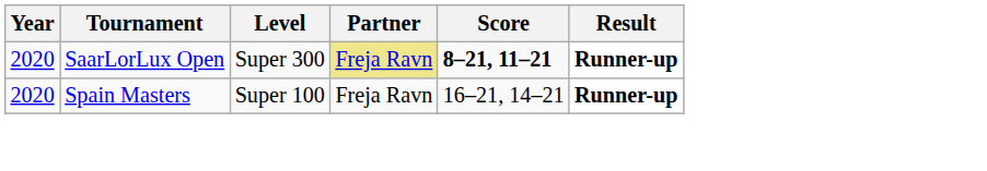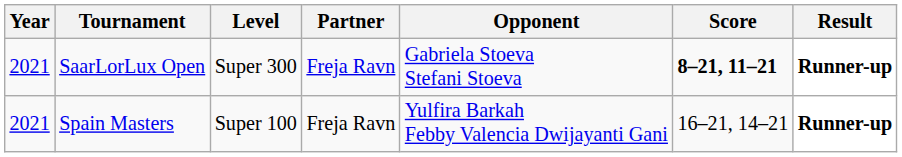+ column: Opponent | Gabriela Stoeva Stefani Stoeva | Yulfira Barkah Febby Valencia Dwijayanti Gani
SaarLorLux Open | Year: 2020 -> 2021
SaarLorLux Open | Partner: khaki background -> no background
Spain Masters | Year: 2020 -> 2021
